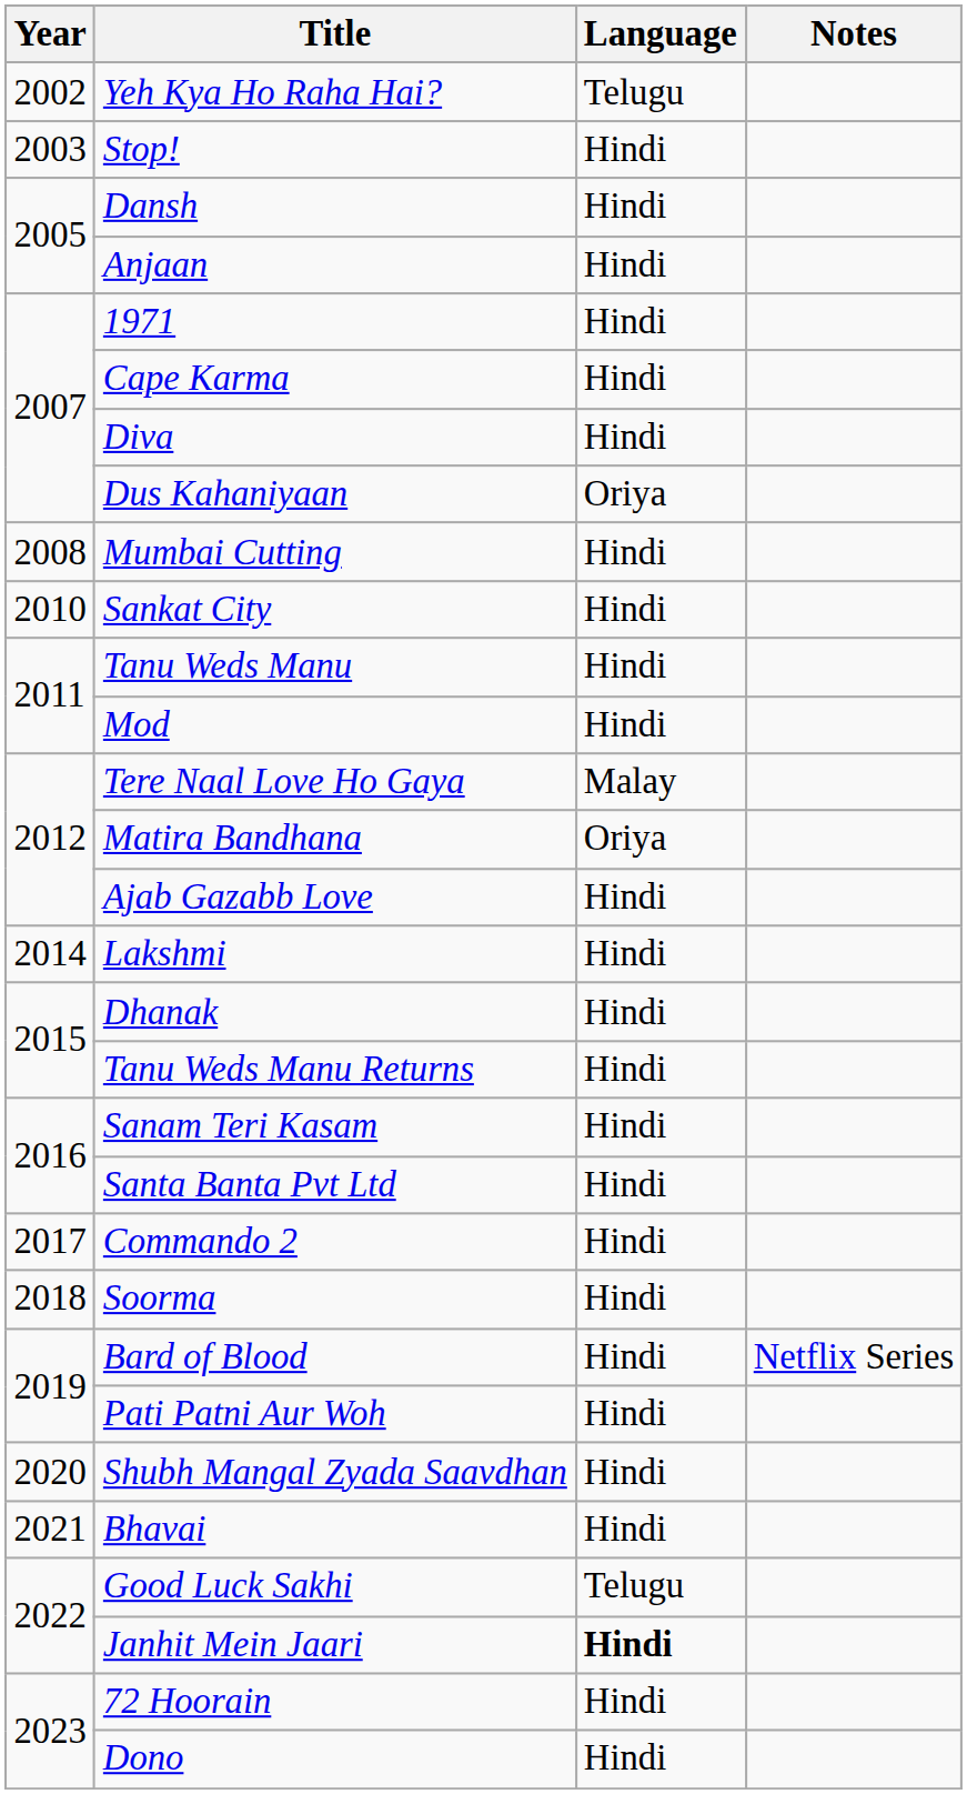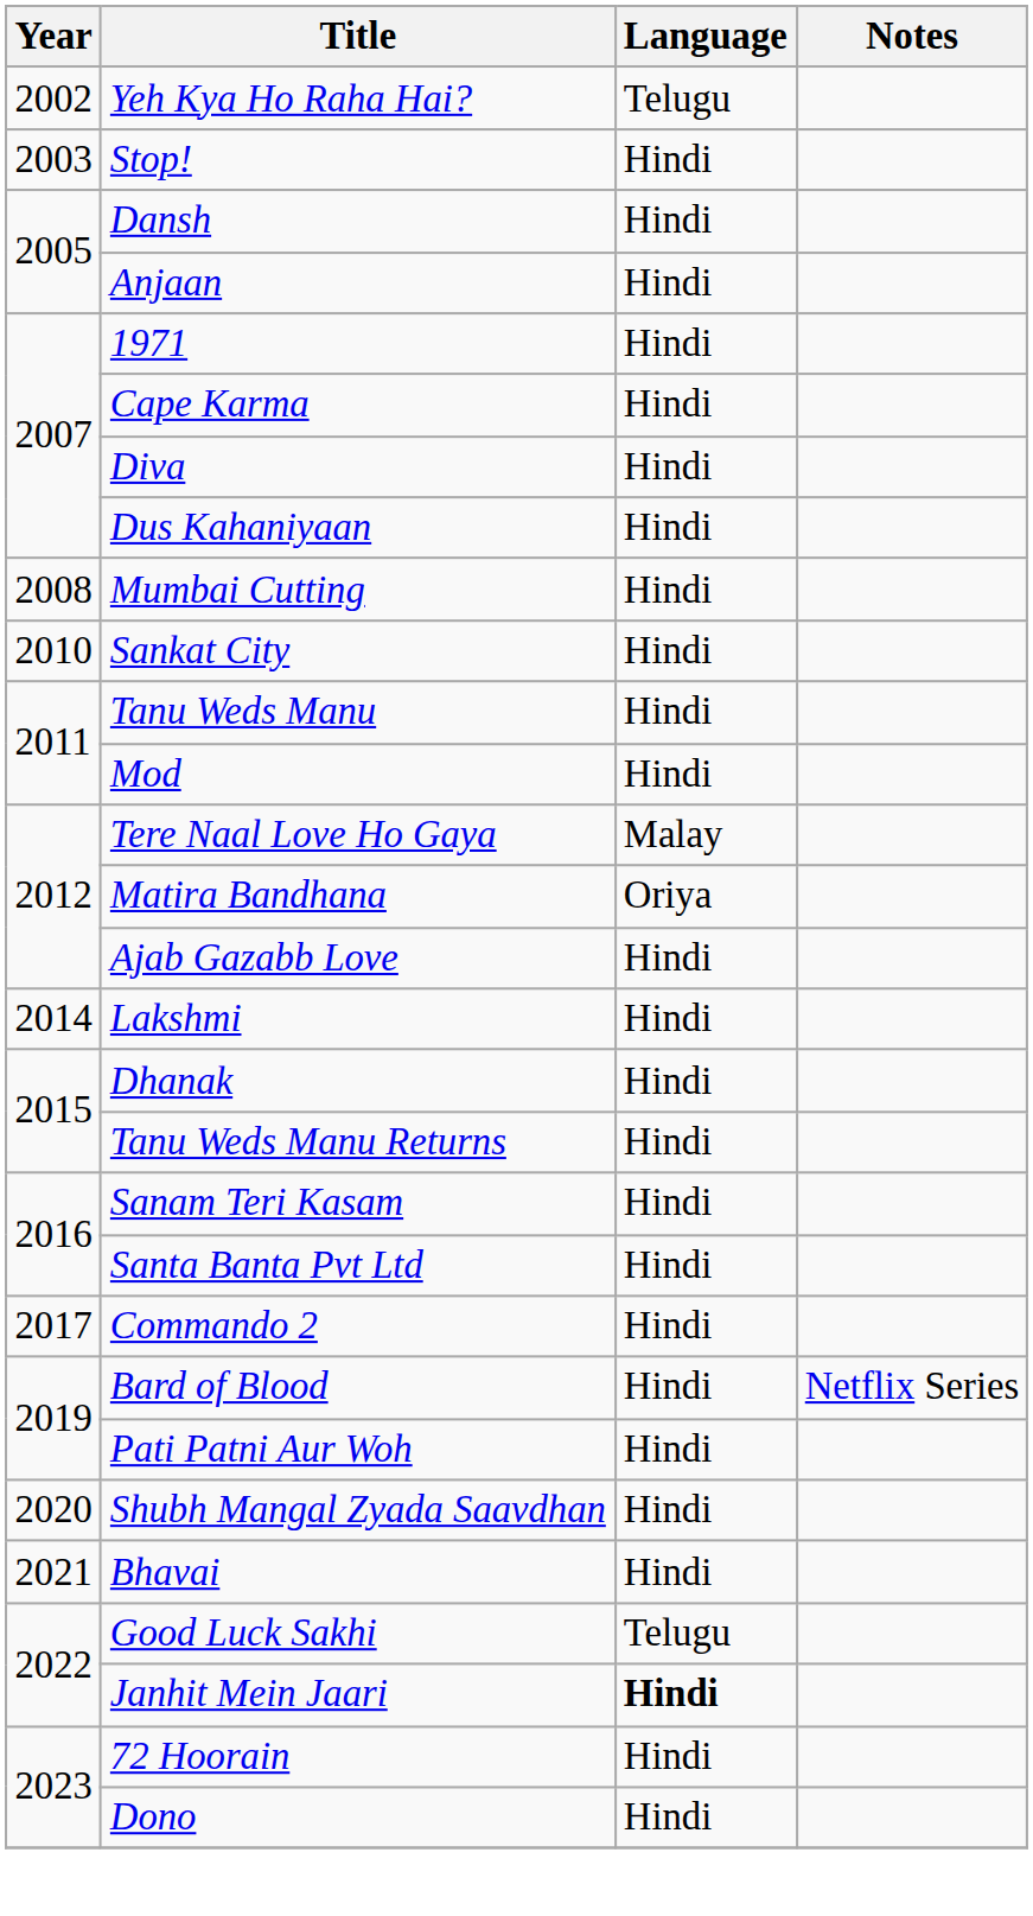Dus Kahaniyaan | Language: Oriya -> Hindi
- row: 2018 | Soorma | Hindi
